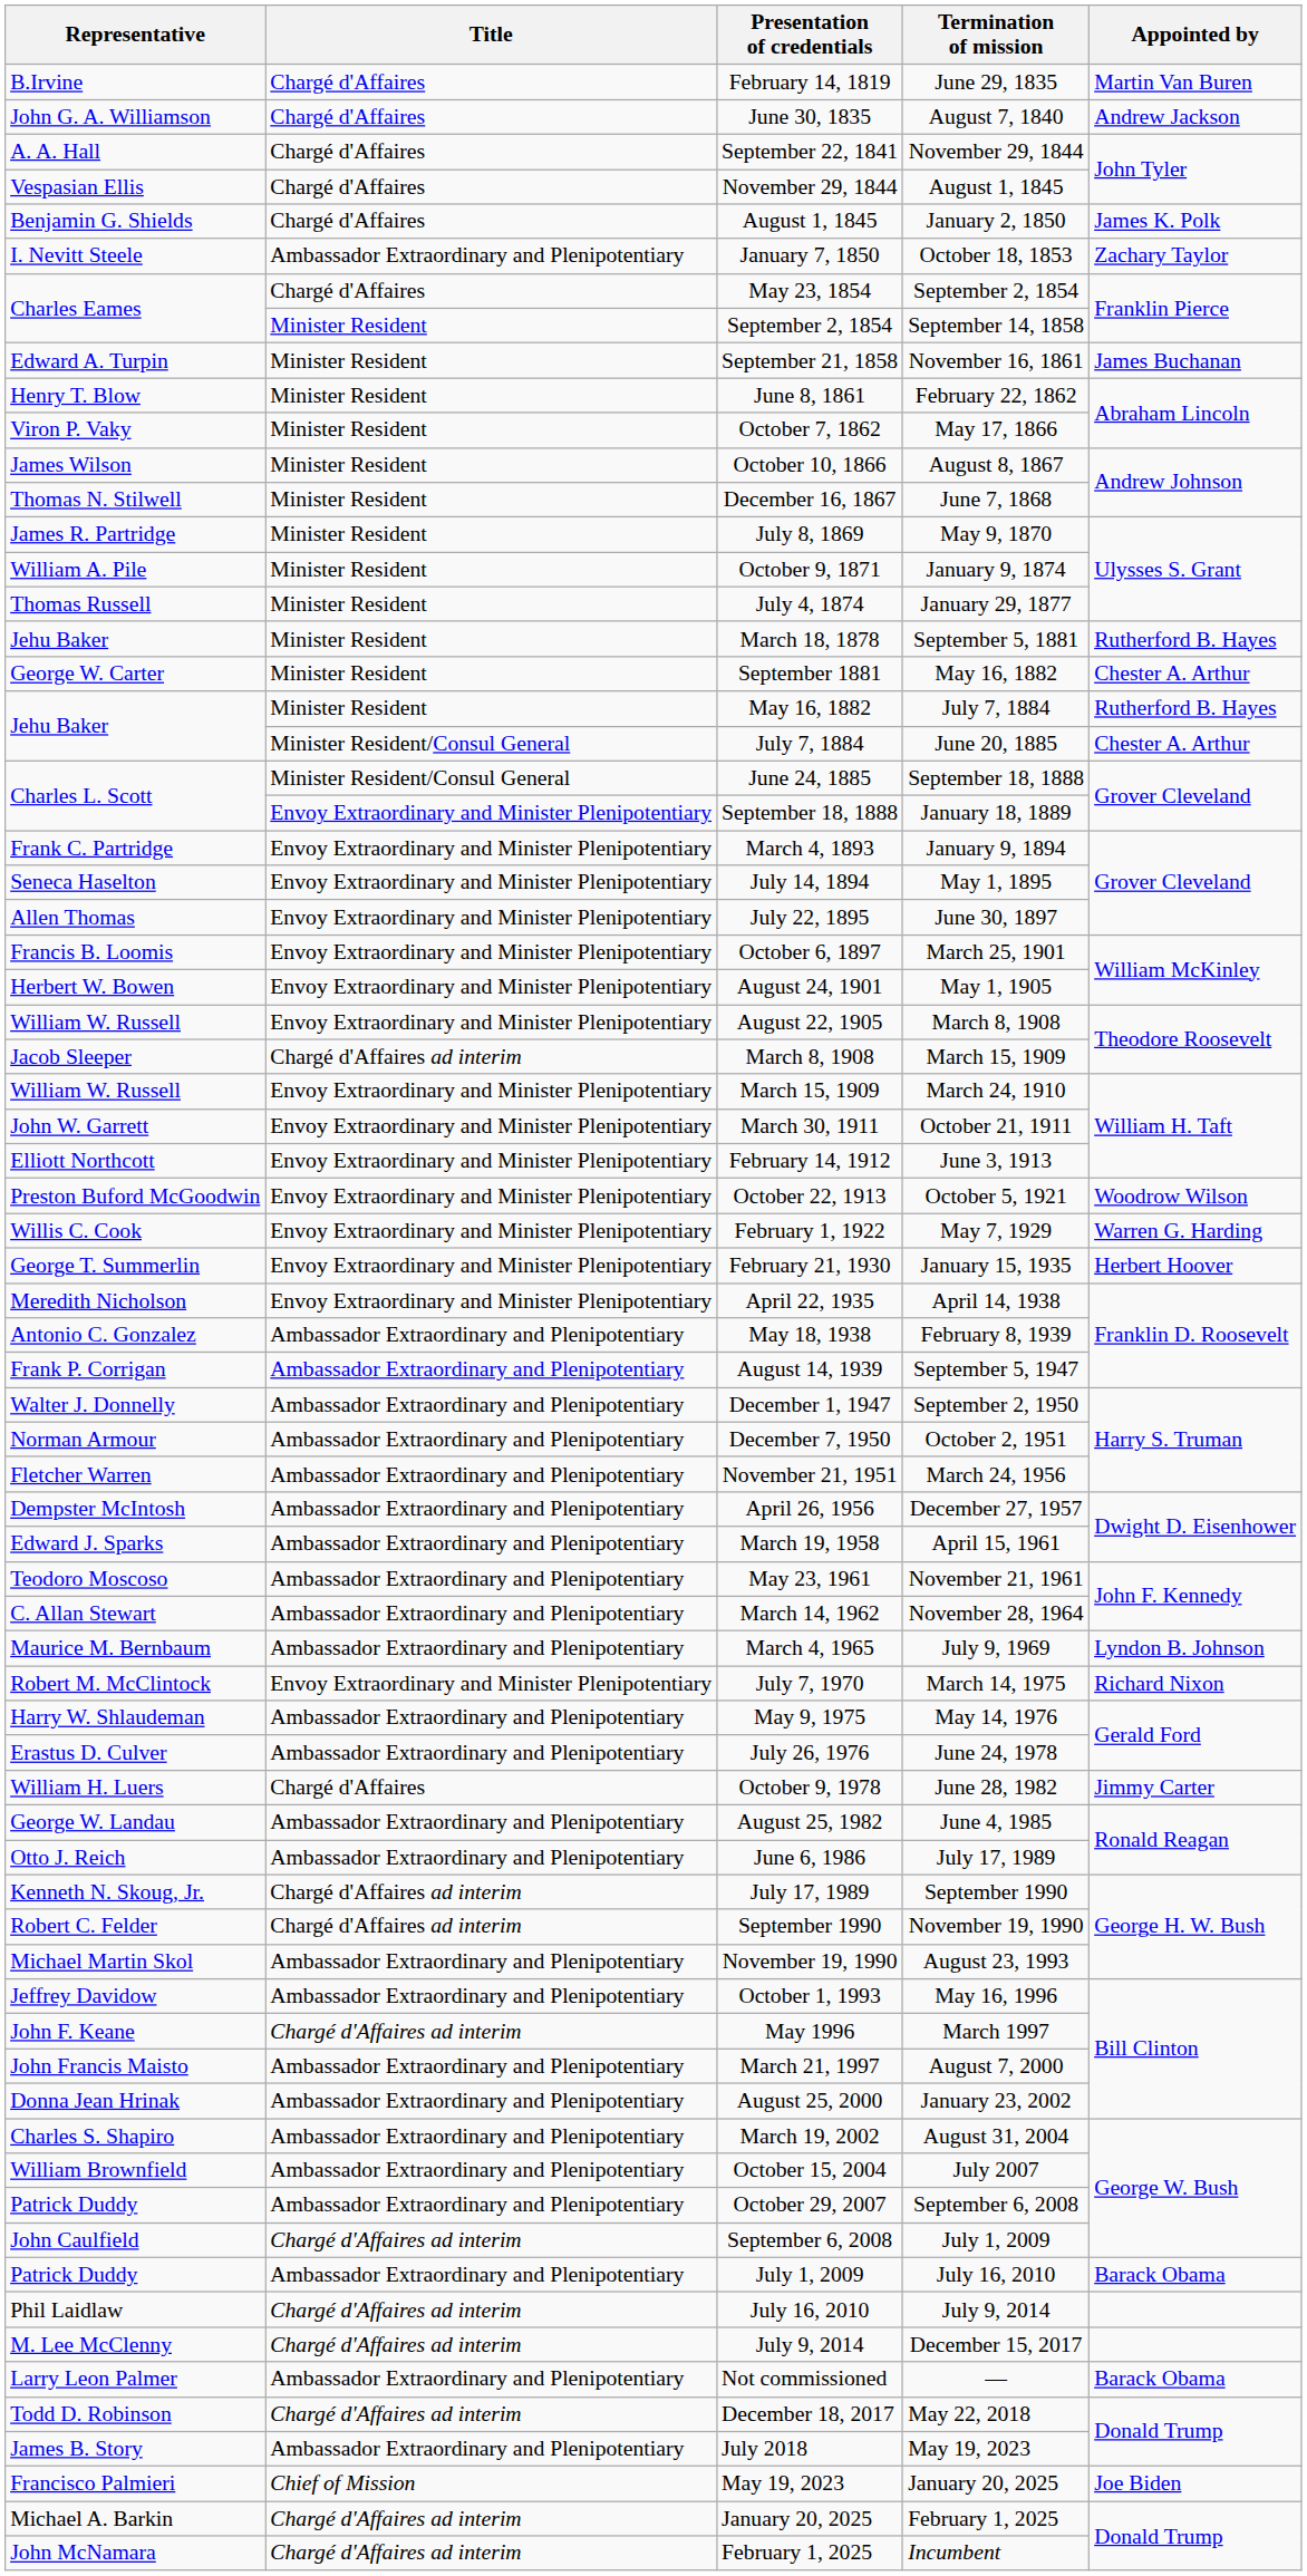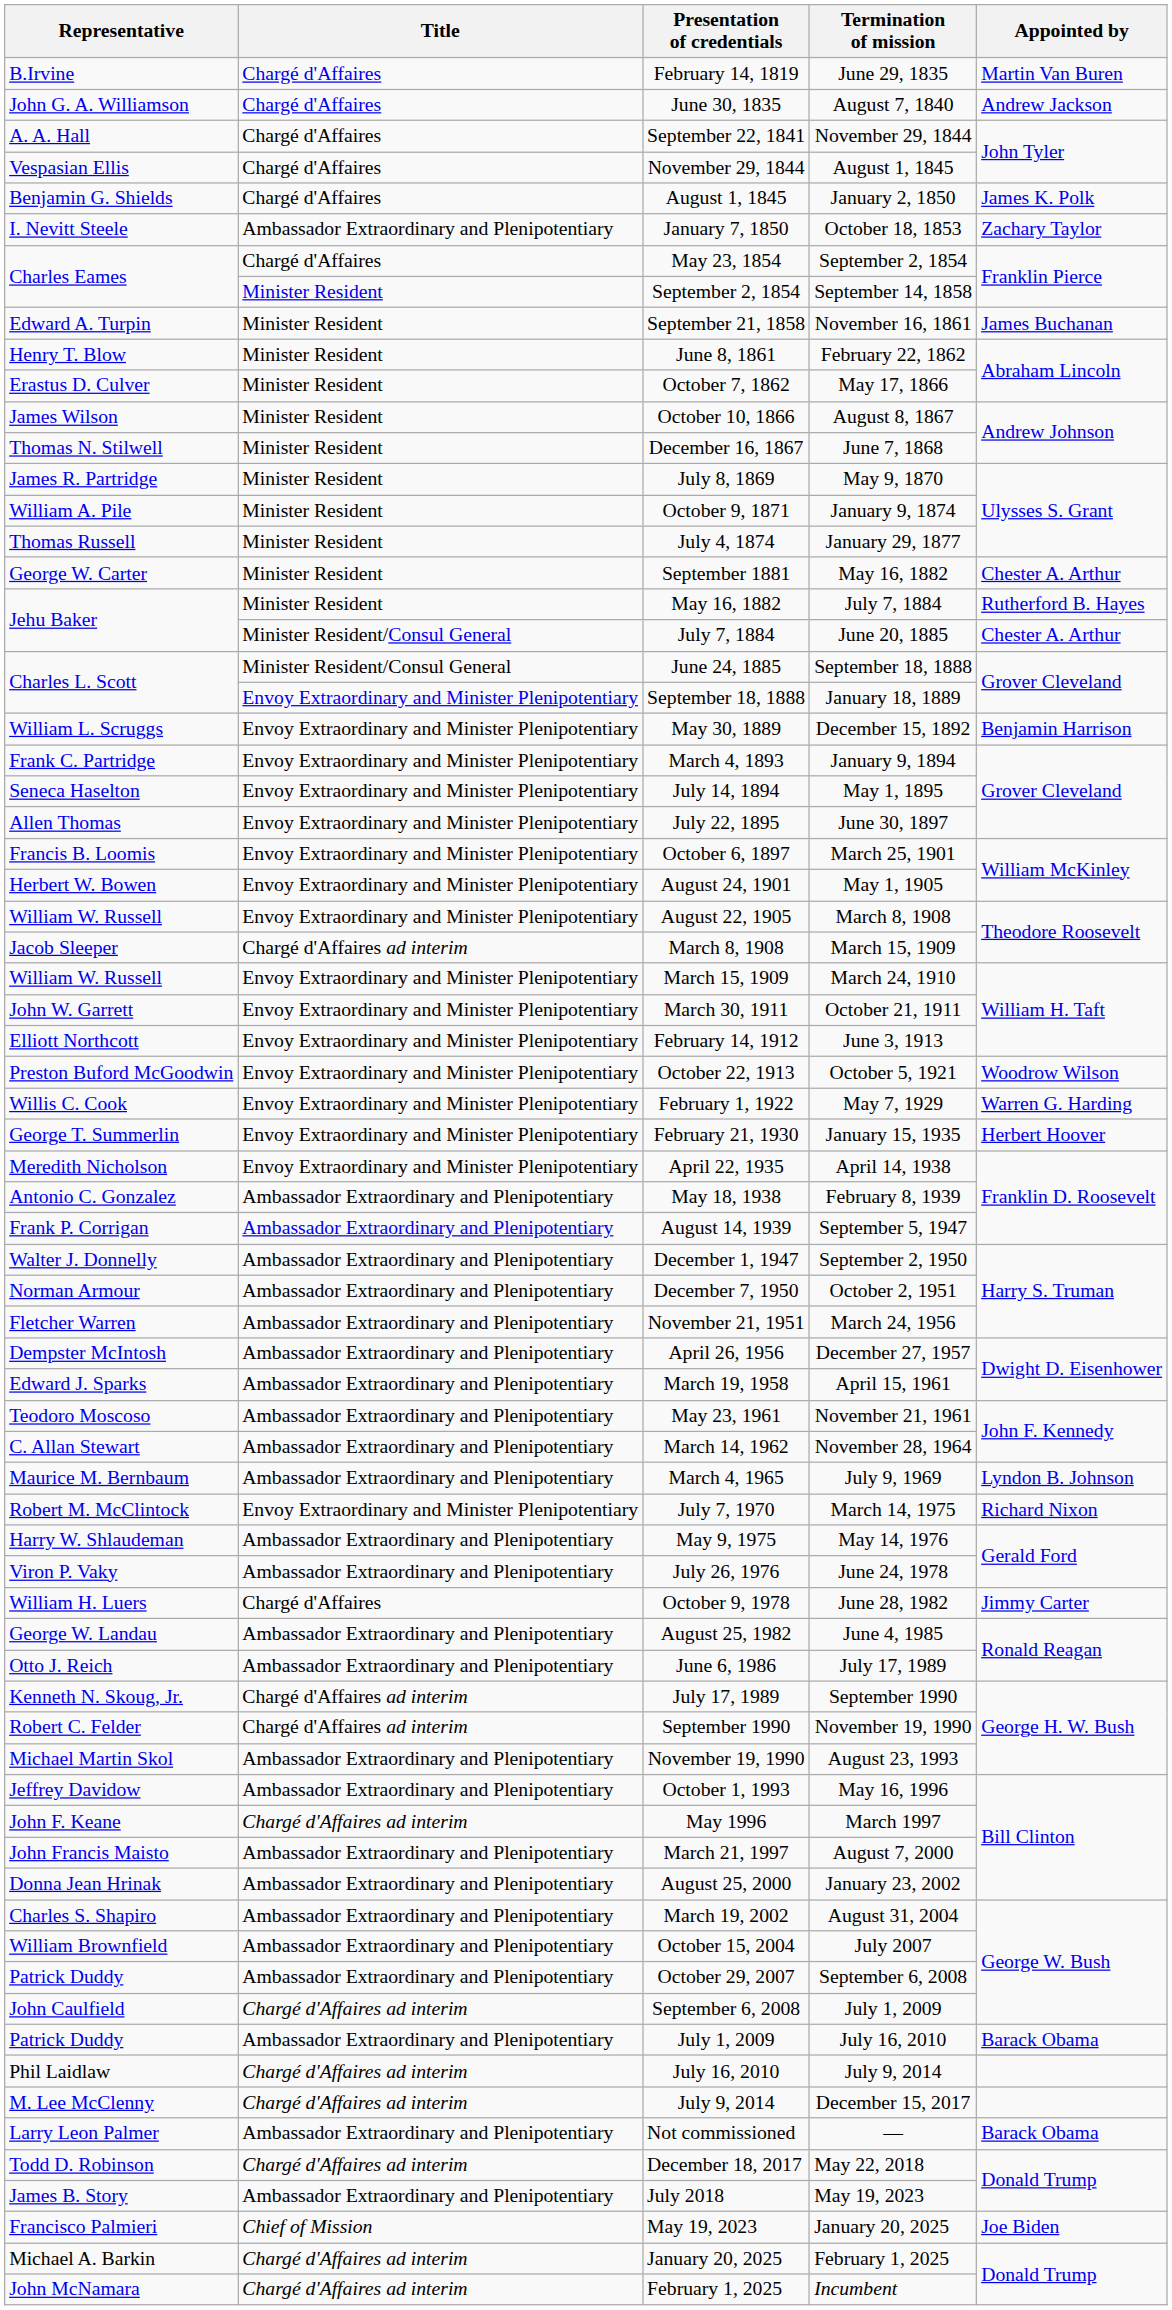October 7, 1862 | Representative: Viron P. Vaky -> Erastus D. Culver
- row: Jehu Baker | Minister Resident | March 18, 1878 | September 5, 1881 | Rutherford B. Hayes
+ row: William L. Scruggs | Envoy Extraordinary and Minister Plenipotentiary | May 30, 1889 | December 15, 1892 | Benjamin Harrison
July 26, 1976 | Representative: Erastus D. Culver -> Viron P. Vaky
